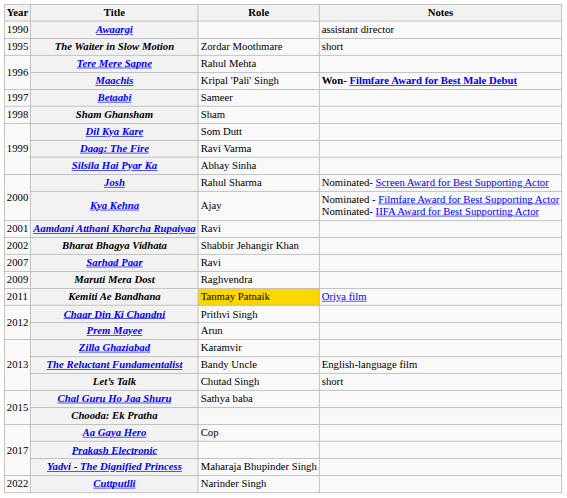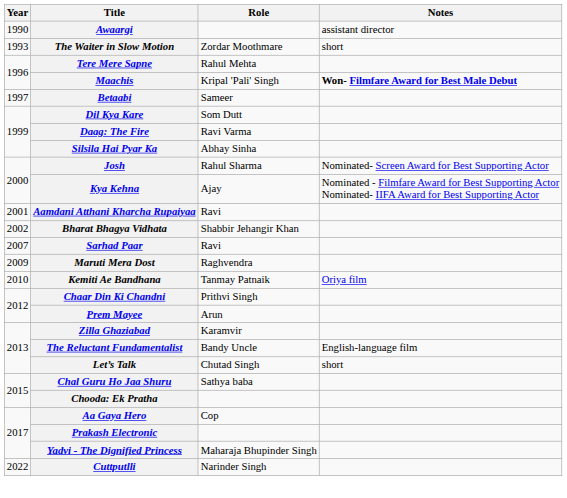The Waiter in Slow Motion | Year: 1995 -> 1993
- row: 1998 | Sham Ghansham | Sham
Kemiti Ae Bandhana | Year: 2011 -> 2010
Kemiti Ae Bandhana | Role: gold background -> no background
